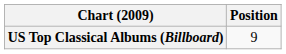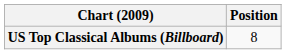US Top Classical Albums (Billboard) | Position: 9 -> 8
